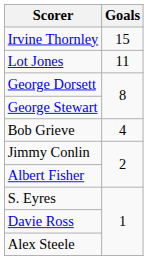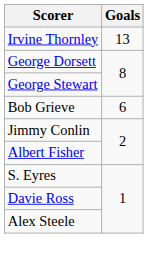Irvine Thornley | Goals: 15 -> 13
- row: Lot Jones | 11
Bob Grieve | Goals: 4 -> 6
